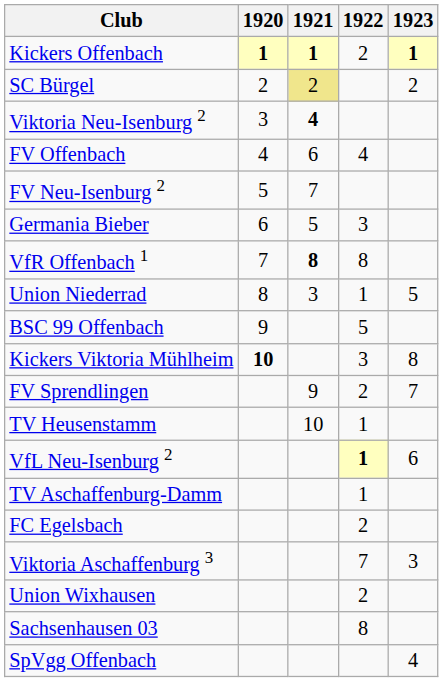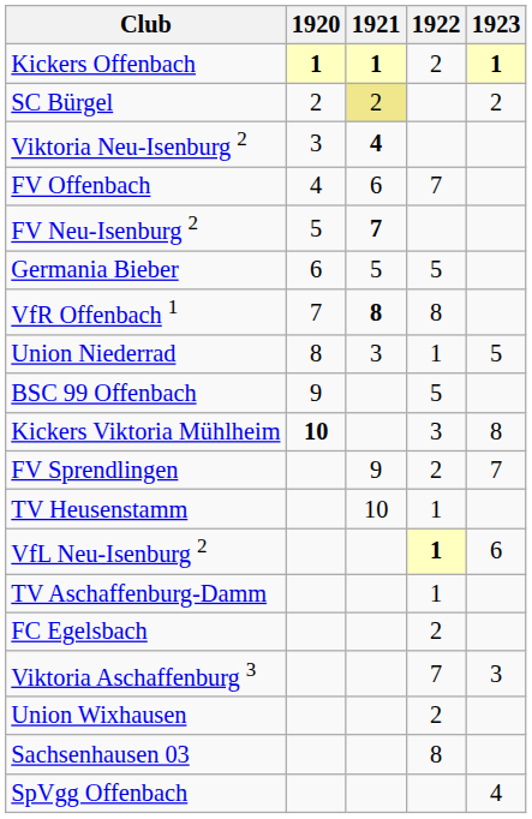FV Offenbach | 1922: 4 -> 7
FV Neu-Isenburg 2 | 1921: normal -> bold
Germania Bieber | 1922: 3 -> 5
